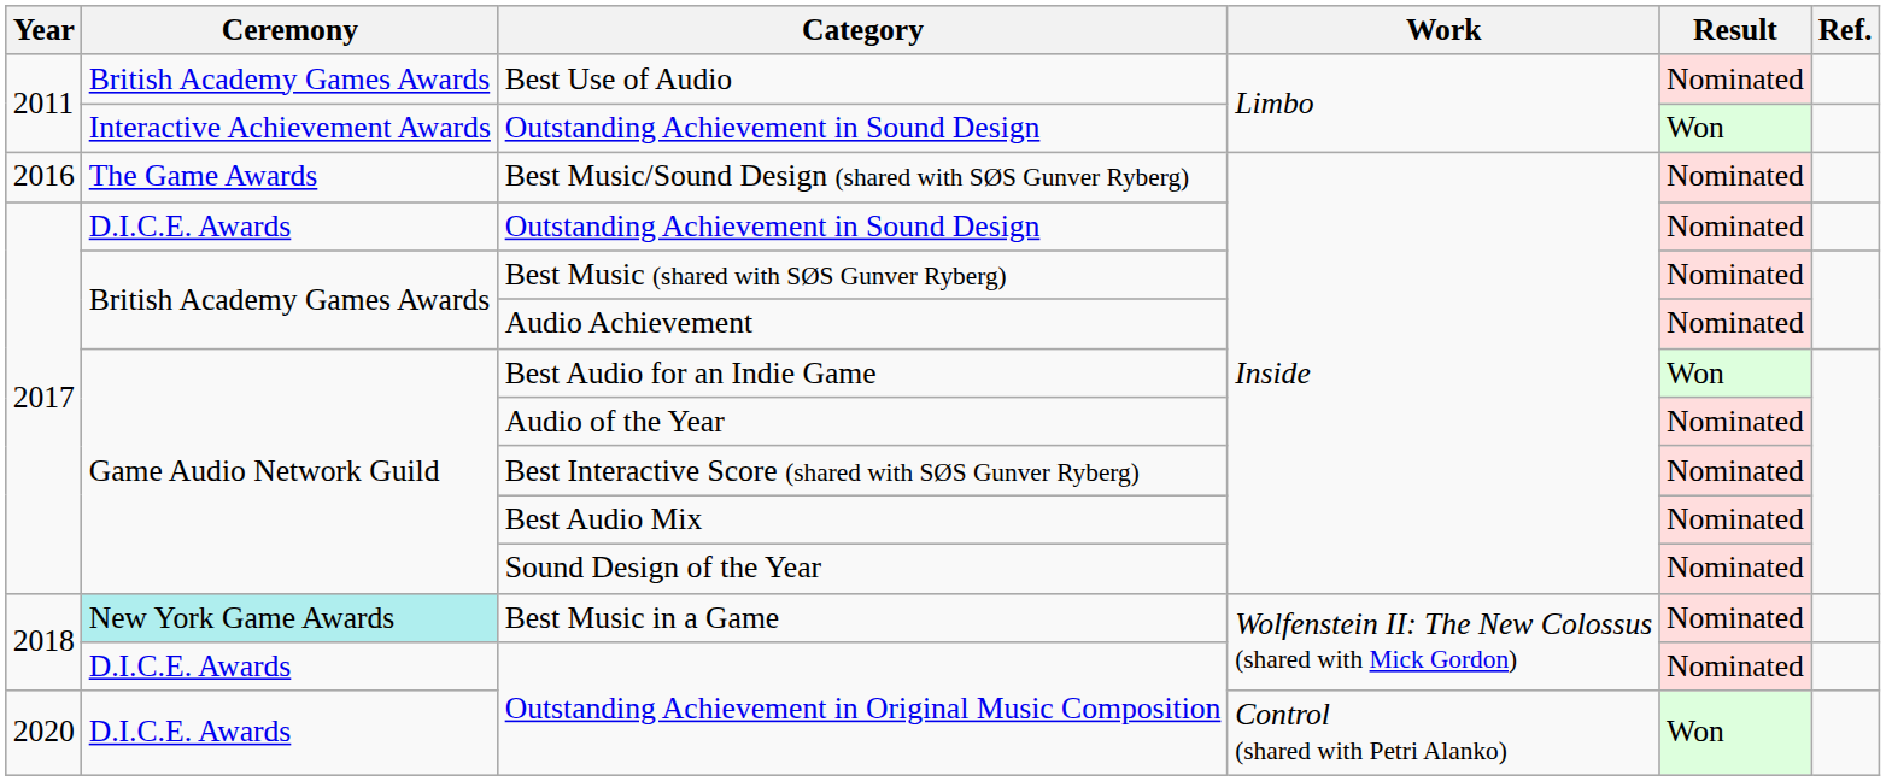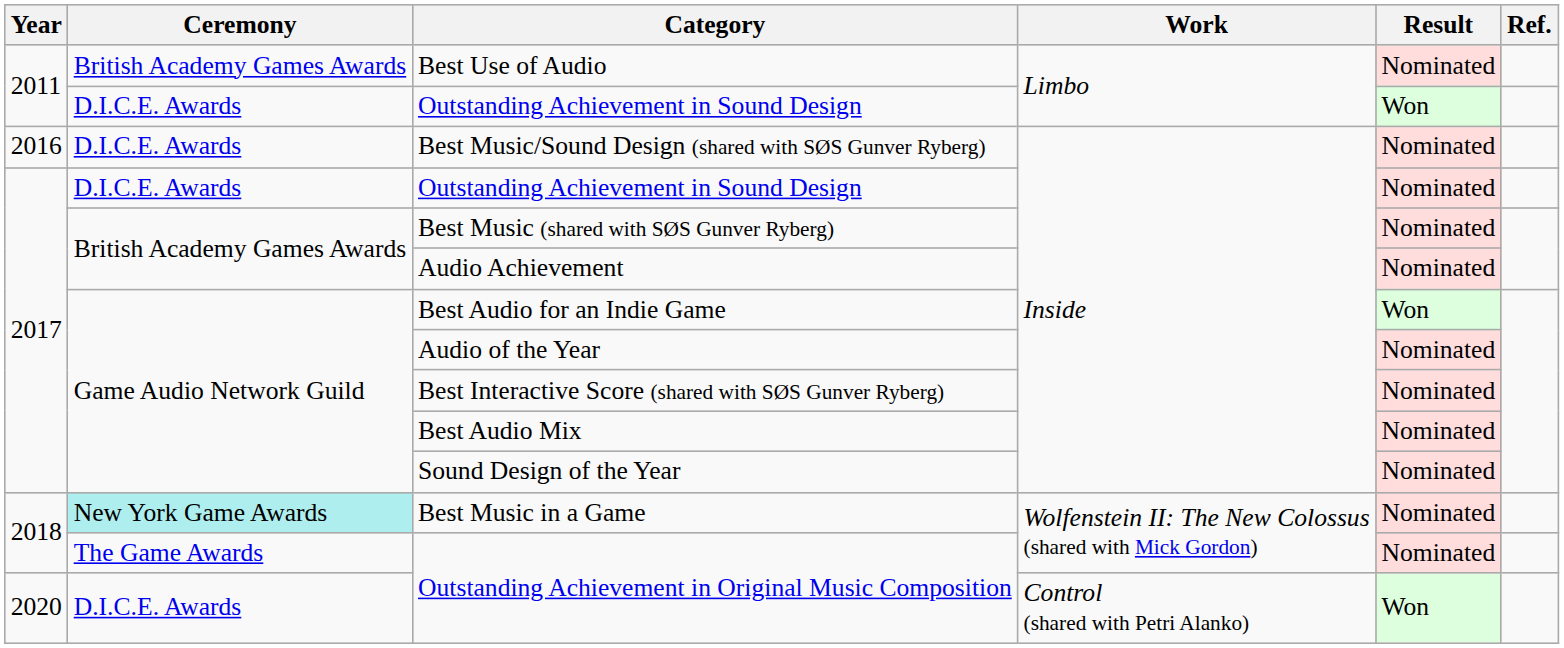2011 / Outstanding Achievement in Sound Design | Ceremony: Interactive Achievement Awards -> D.I.C.E. Awards
Best Music/Sound Design (shared with SØS Gunver Ryberg) | Ceremony: The Game Awards -> D.I.C.E. Awards
2018 / Outstanding Achievement in Original Music Composition | Ceremony: D.I.C.E. Awards -> The Game Awards
